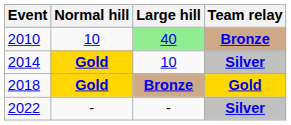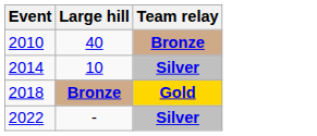- column: Normal hill | 10 | Gold | Gold | -
2010 | Large hill: lightgreen background -> no background
